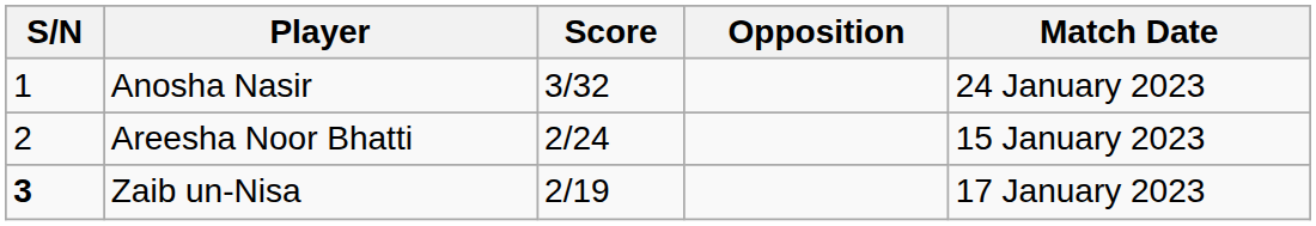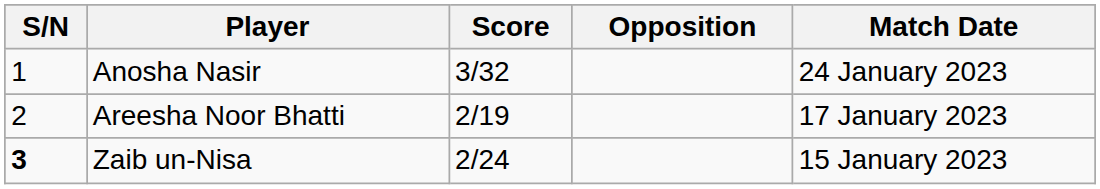Areesha Noor Bhatti | Score: 2/24 -> 2/19
Areesha Noor Bhatti | Match Date: 15 January 2023 -> 17 January 2023
Zaib un-Nisa | Score: 2/19 -> 2/24
Zaib un-Nisa | Match Date: 17 January 2023 -> 15 January 2023
